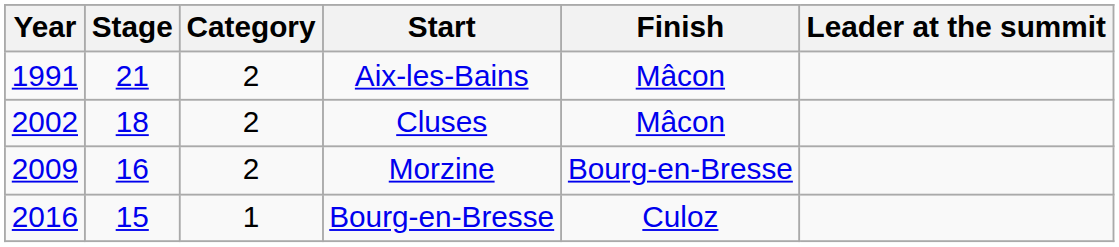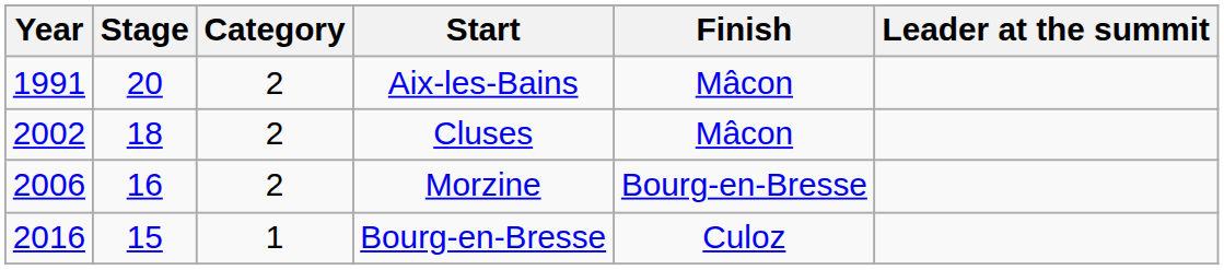Aix-les-Bains | Stage: 21 -> 20
Morzine | Year: 2009 -> 2006
